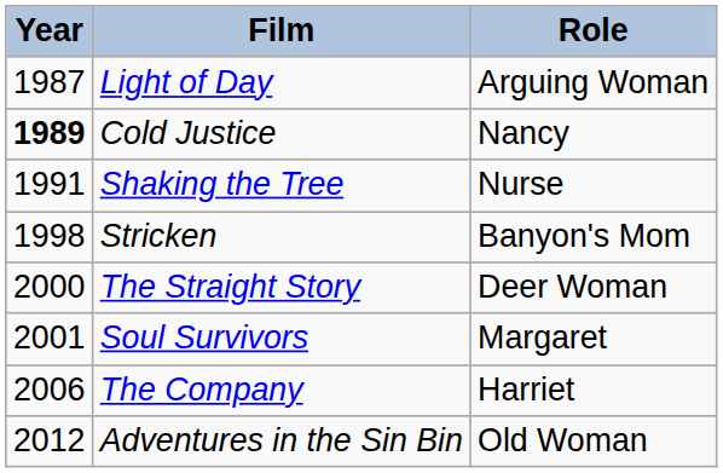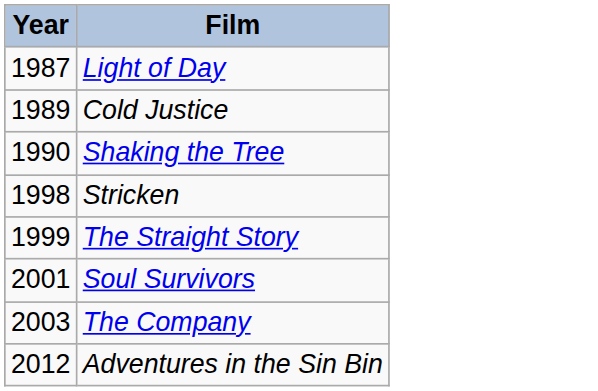- column: Role | Arguing Woman | Nancy | Nurse | Banyon's Mom | Deer Woman | Margaret | Harriet | Old Woman
Cold Justice | Year: bold -> normal
Shaking the Tree | Year: 1991 -> 1990
The Straight Story | Year: 2000 -> 1999
The Company | Year: 2006 -> 2003
